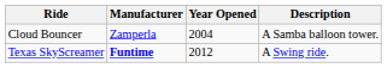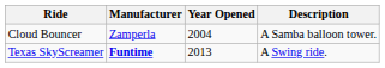Texas SkyScreamer | Year Opened: 2012 -> 2013
